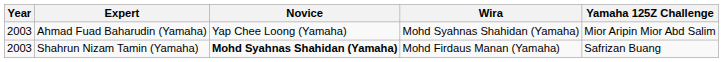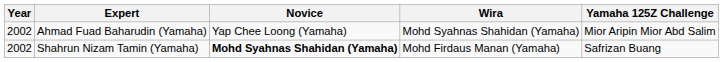Ahmad Fuad Baharudin (Yamaha) | Year: 2003 -> 2002
Shahrun Nizam Tamin (Yamaha) | Year: 2003 -> 2002
